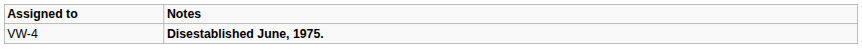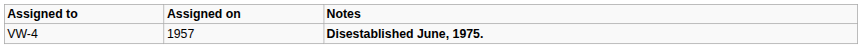+ column: Assigned on | 1957
